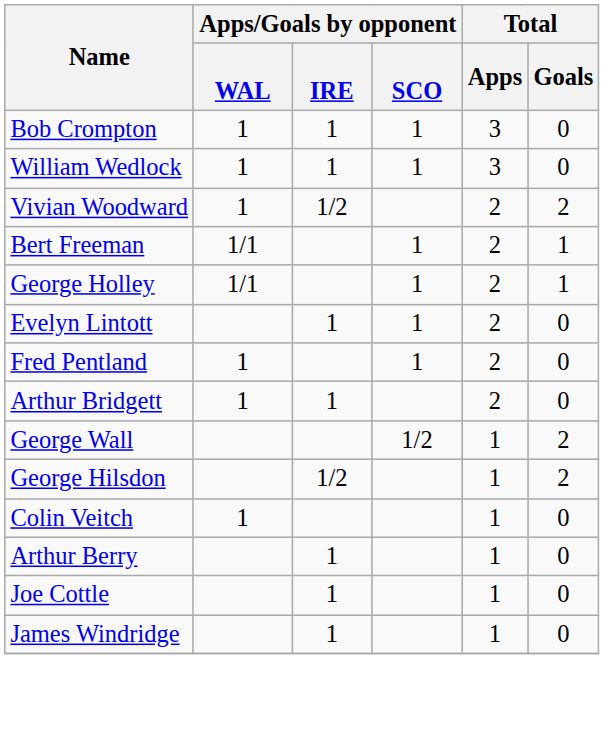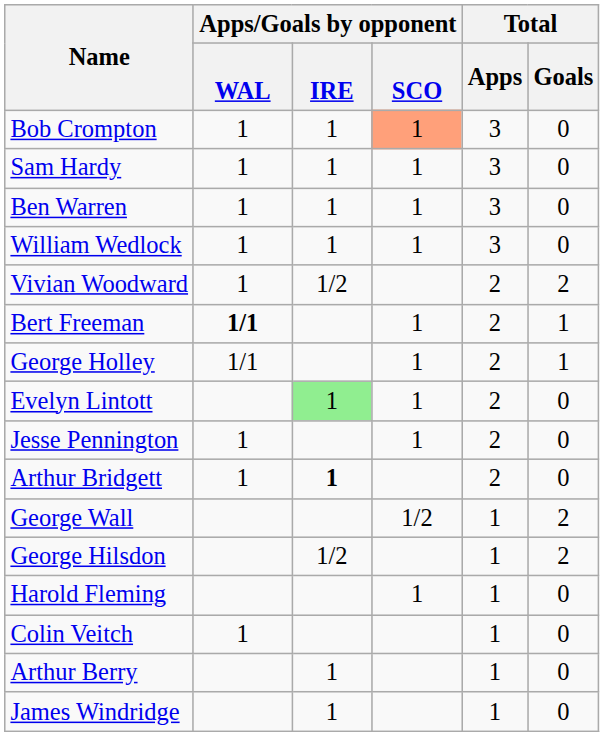Bob Crompton | Apps/Goals by opponent / SCO: no background -> lightsalmon background
+ row: Sam Hardy | 1 | 1 | 1 | 3 | 0
+ row: Ben Warren | 1 | 1 | 1 | 3 | 0
Bert Freeman | Apps/Goals by opponent / WAL: normal -> bold
Evelyn Lintott | Apps/Goals by opponent / IRE: no background -> lightgreen background
+ row: Jesse Pennington | 1 | 1 | 2 | 0
- row: Fred Pentland | 1 | 1 | 2 | 0
Arthur Bridgett | Apps/Goals by opponent / IRE: normal -> bold
+ row: Harold Fleming | 1 | 1 | 0
- row: Joe Cottle | 1 | 1 | 0
